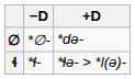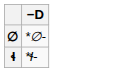- column: +D | *də- | *ɬə- > *l(ə)-
